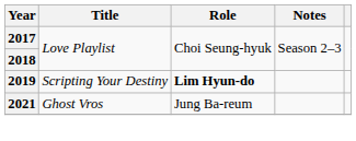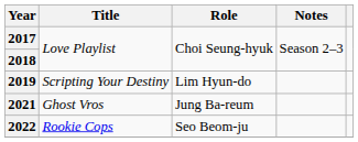2019 | Role: bold -> normal
+ row: 2022 | Rookie Cops | Seo Beom-ju
